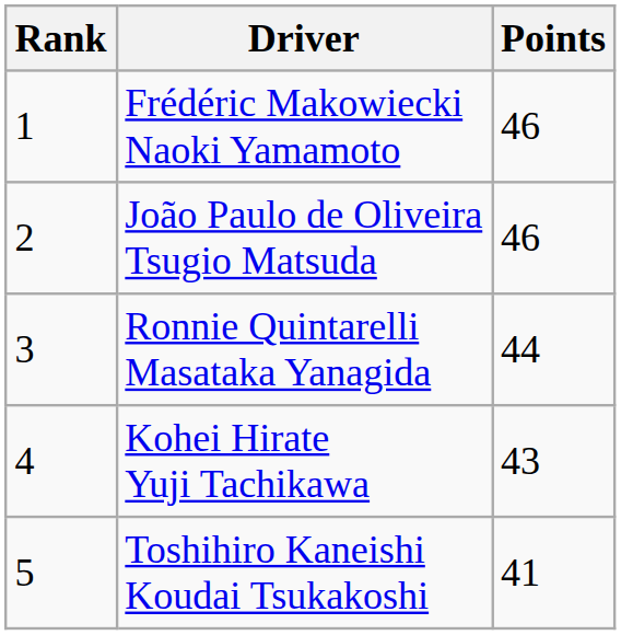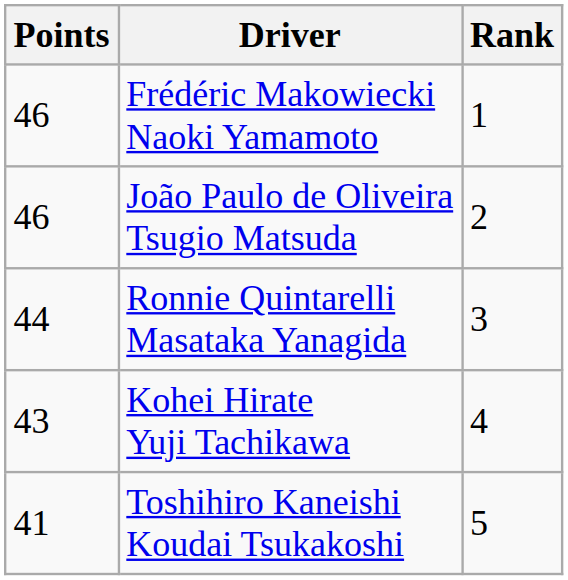columns swapped: Rank <-> Points
